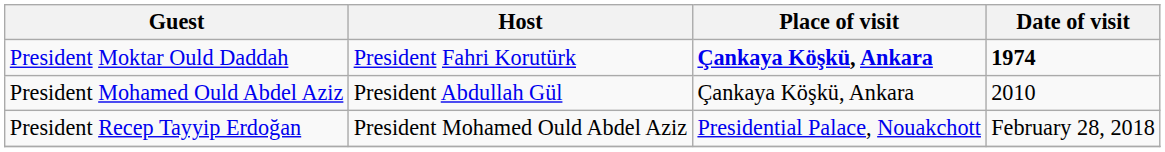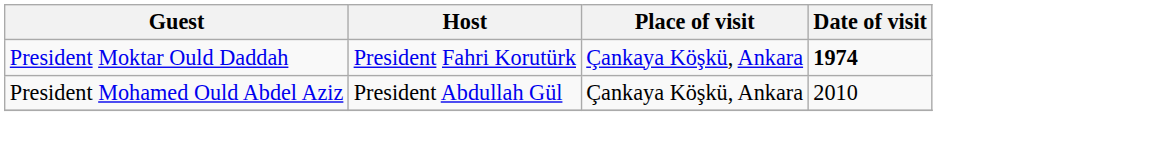President Moktar Ould Daddah | Place of visit: bold -> normal
- row: President Recep Tayyip Erdoğan | President Mohamed Ould Abdel Aziz | Presidential Palace, Nouakchott | February 28, 2018
